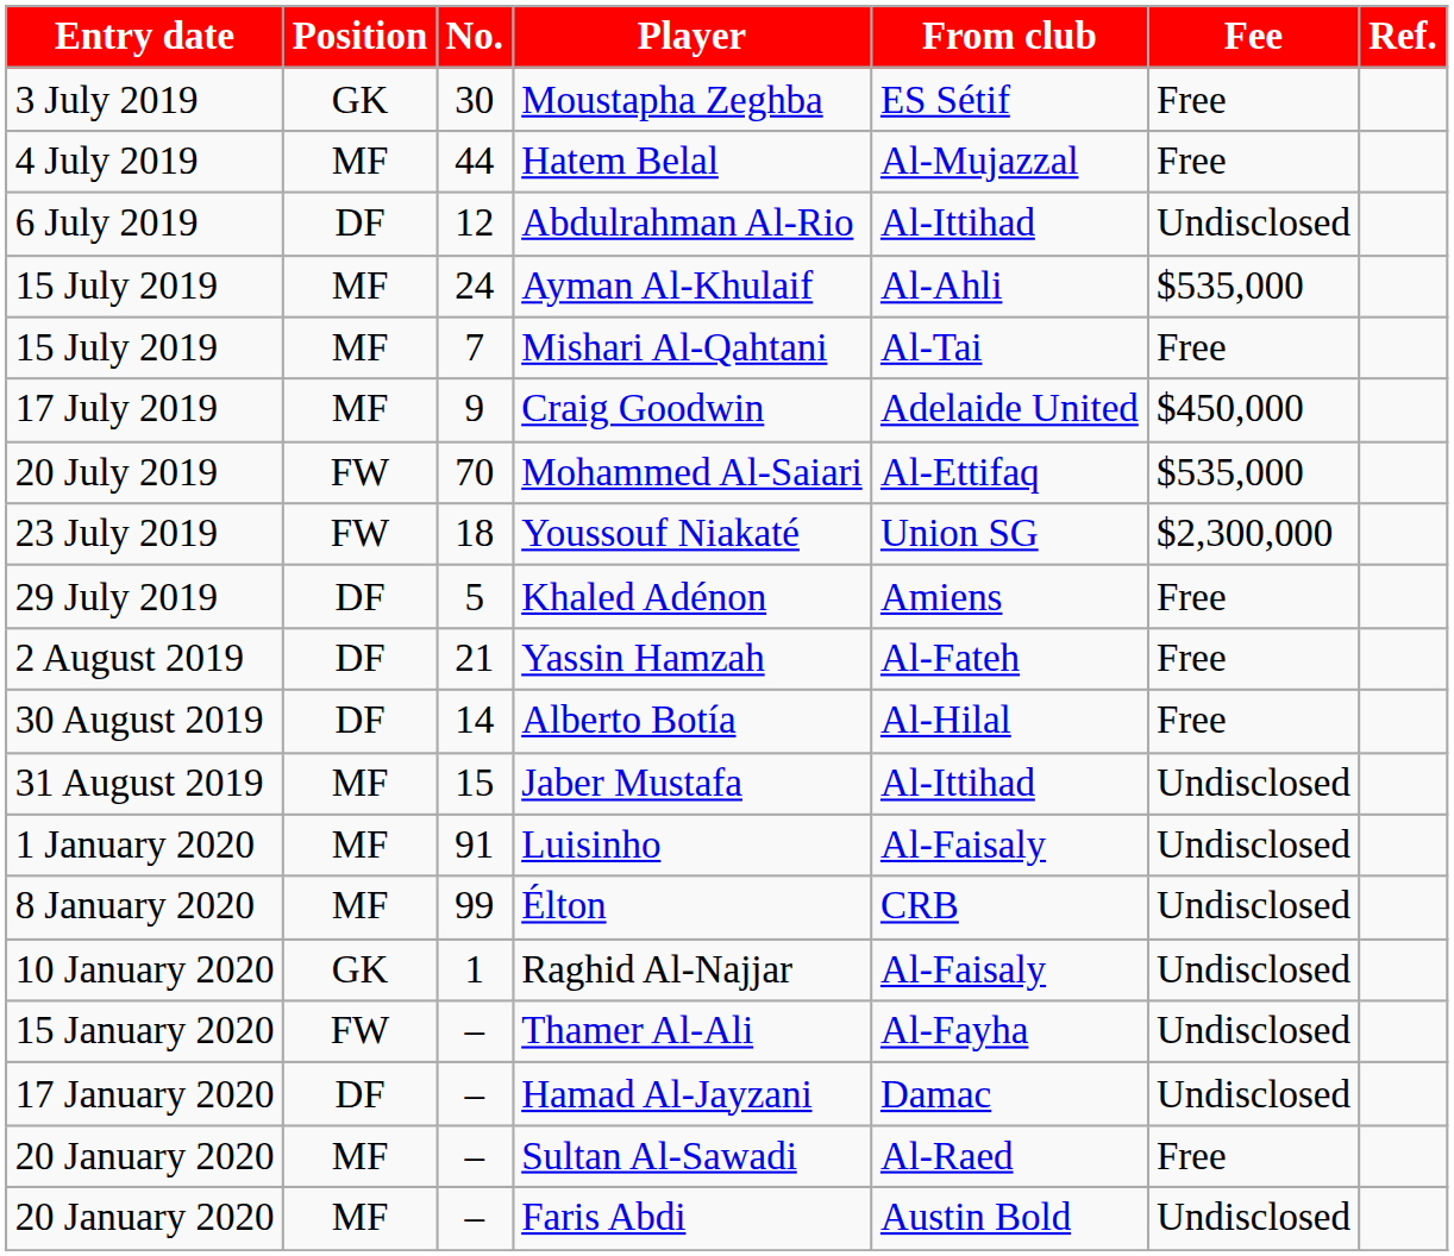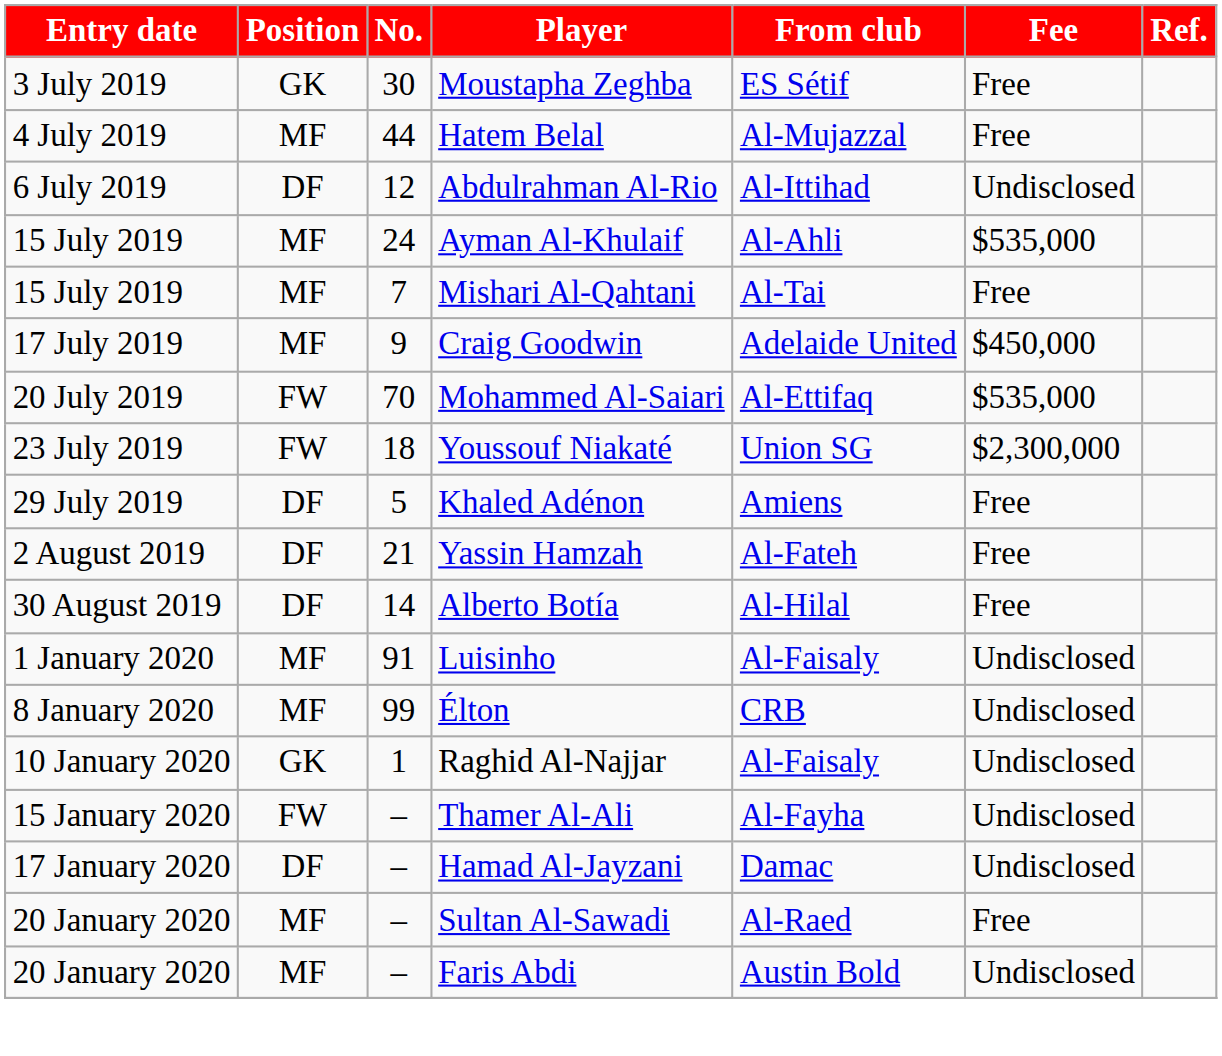- row: 31 August 2019 | MF | 15 | Jaber Mustafa | Al-Ittihad | Undisclosed
